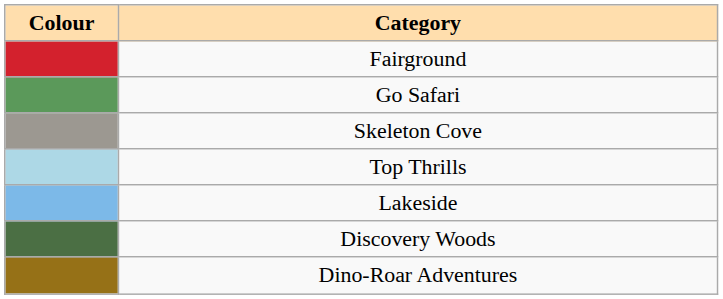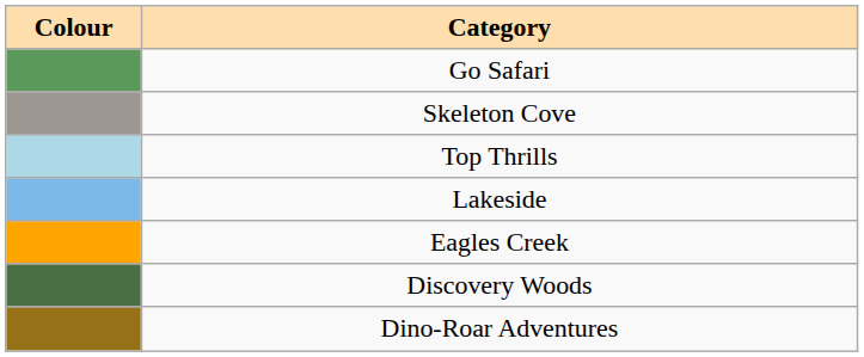- row: Fairground
+ row: Eagles Creek
